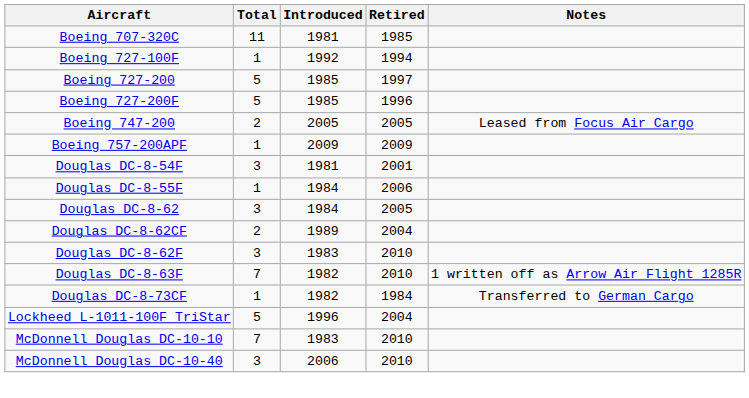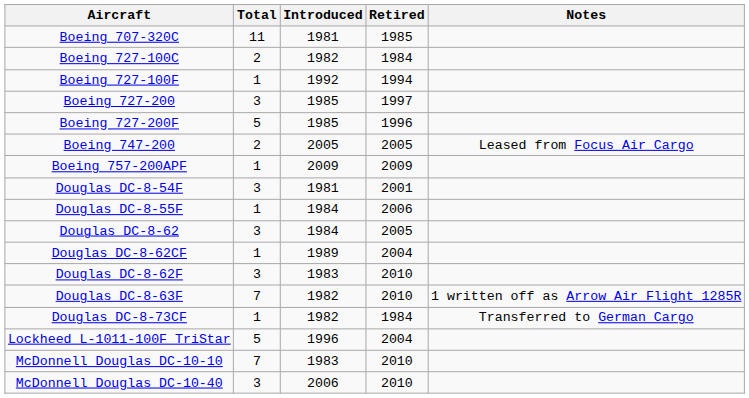+ row: Boeing 727-100C | 2 | 1982 | 1984
Boeing 727-200 | Total: 5 -> 3
Douglas DC-8-62CF | Total: 2 -> 1
